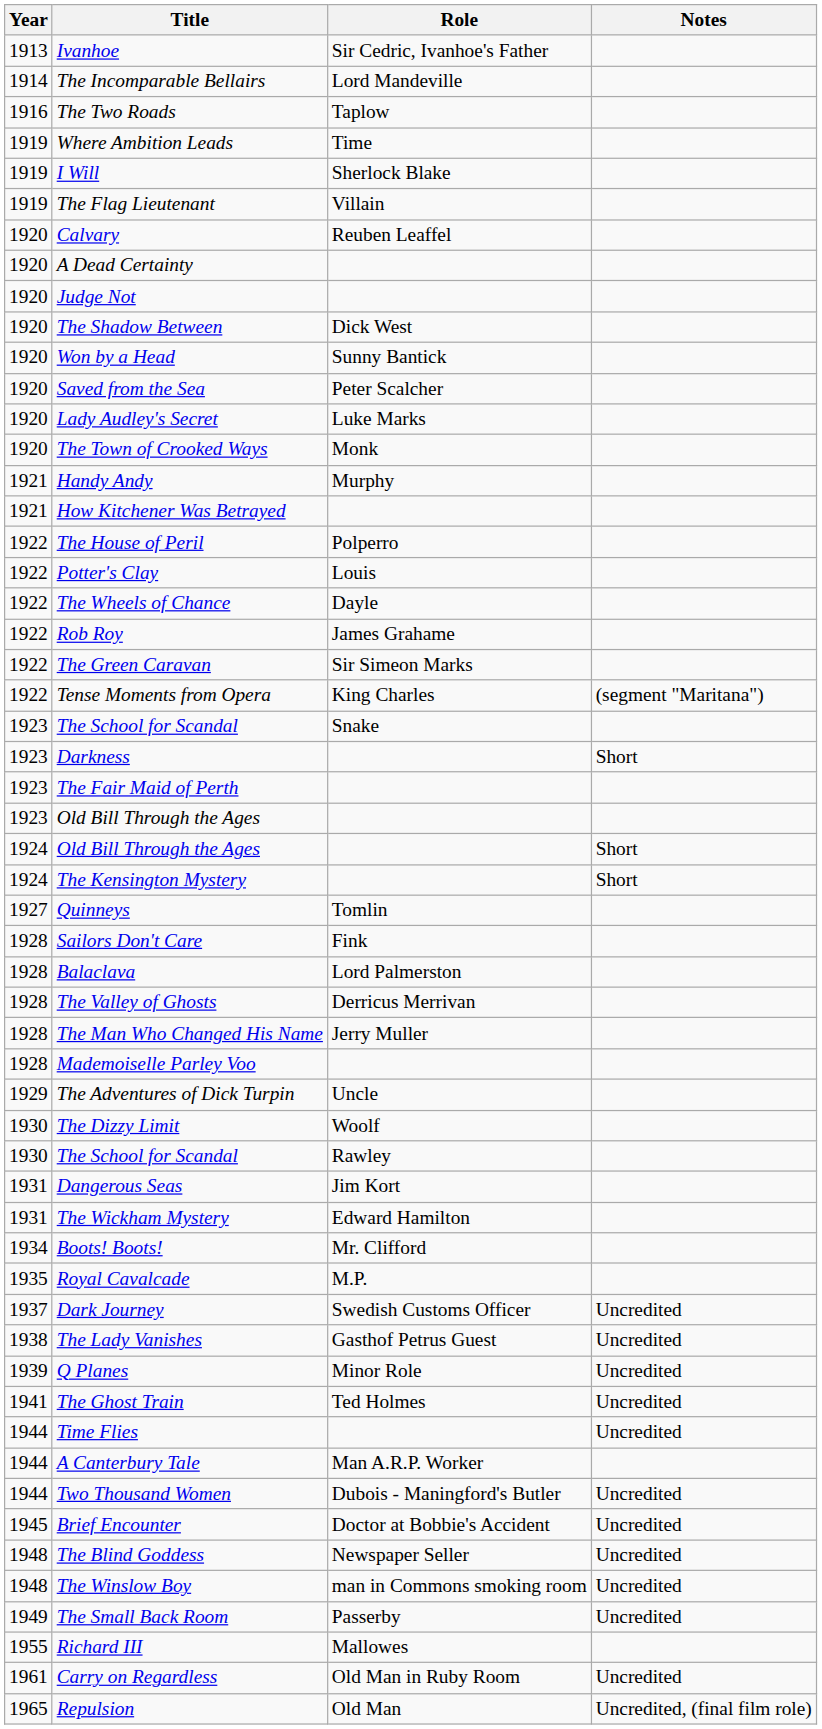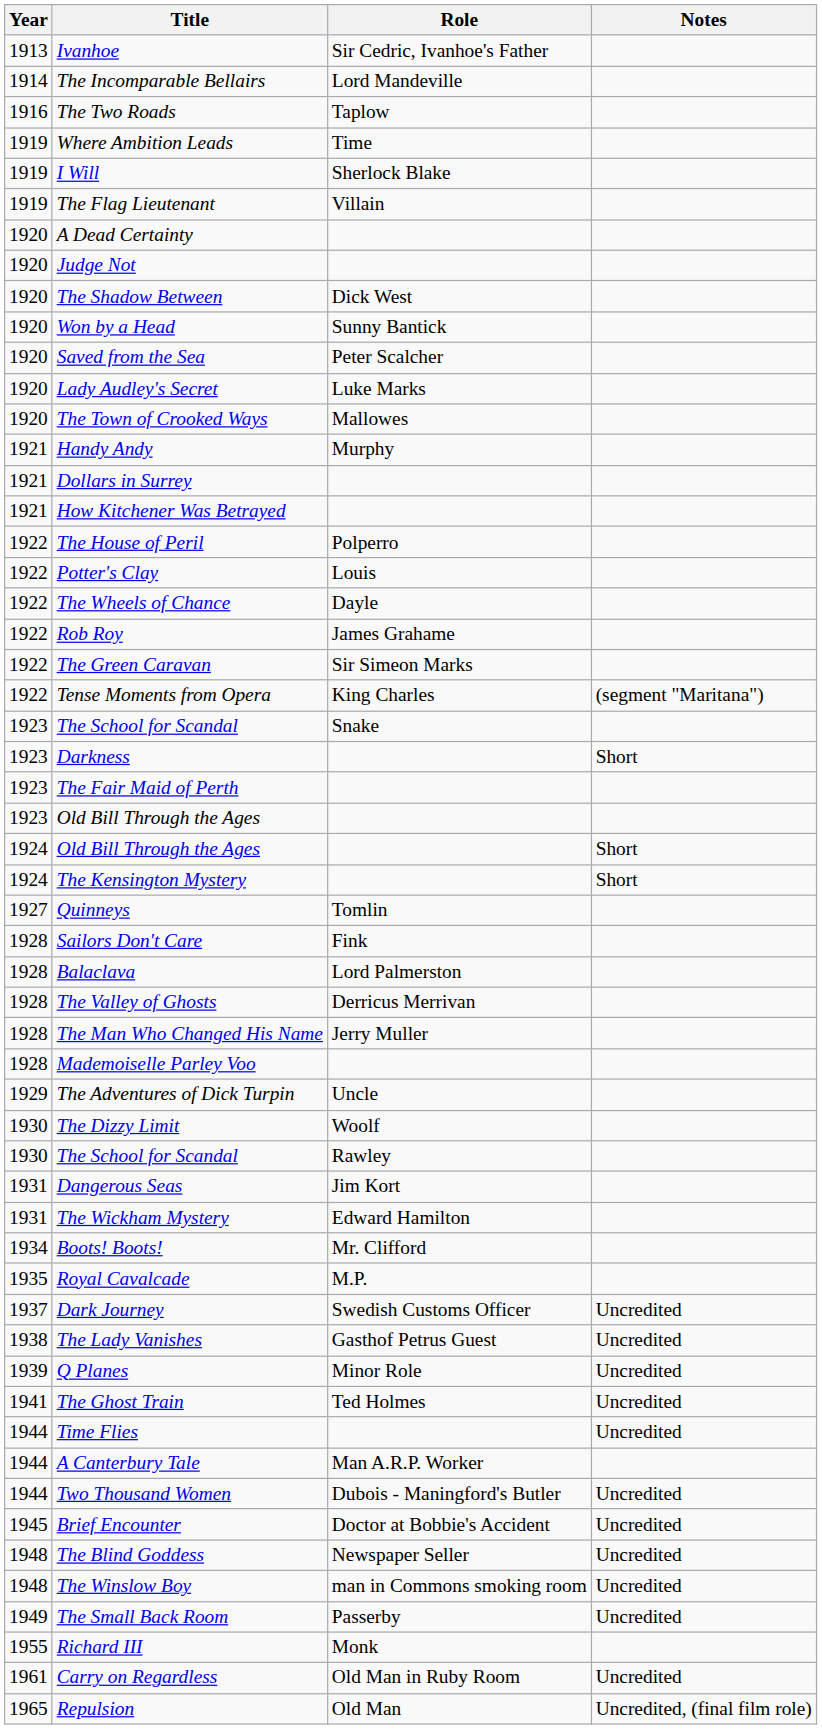- row: 1920 | Calvary | Reuben Leaffel
The Town of Crooked Ways | Role: Monk -> Mallowes
+ row: 1921 | Dollars in Surrey
Richard III | Role: Mallowes -> Monk
